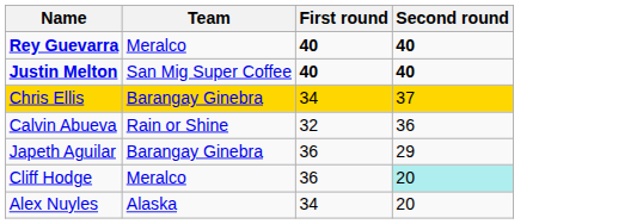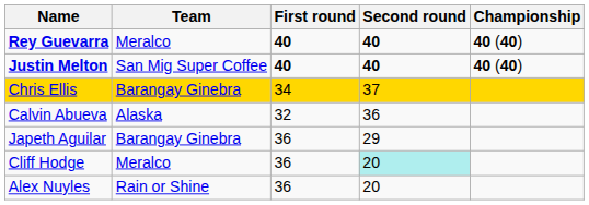+ column: Championship | 40 (40) | 40 (40)
Calvin Abueva | Team: Rain or Shine -> Alaska
Alex Nuyles | Team: Alaska -> Rain or Shine
Alex Nuyles | First round: 34 -> 36
